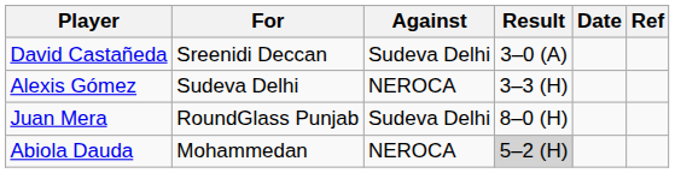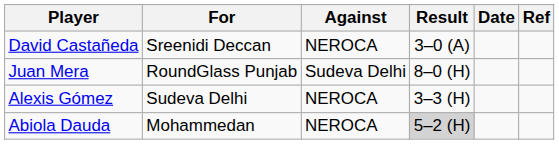David Castañeda | Against: Sudeva Delhi -> NEROCA
rows swapped: Juan Mera <-> Alexis Gómez
